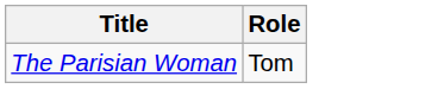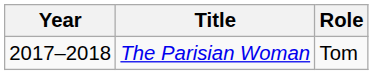+ column: Year | 2017–2018
